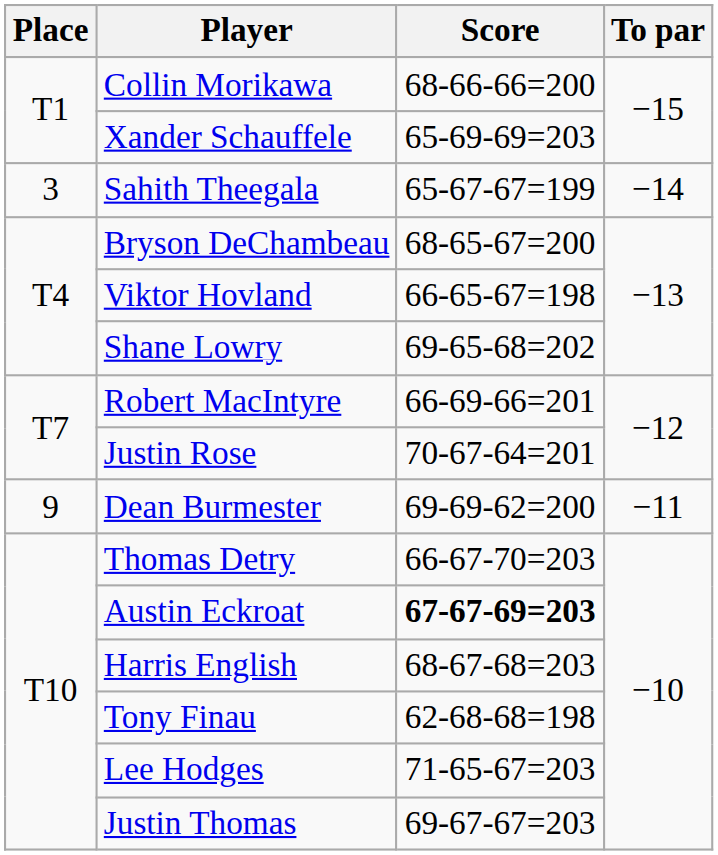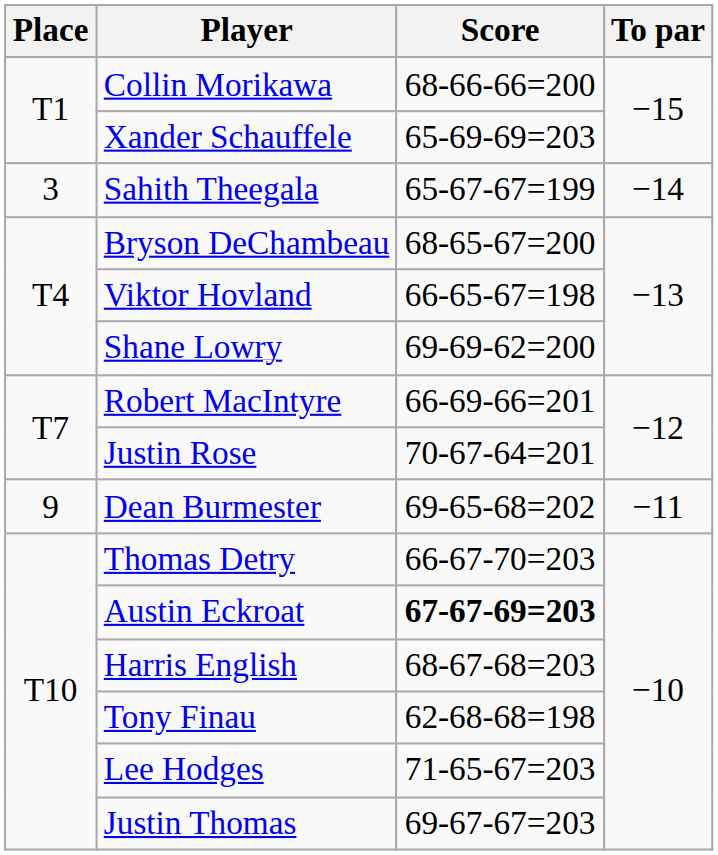Shane Lowry | Score: 69-65-68=202 -> 69-69-62=200
Dean Burmester | Score: 69-69-62=200 -> 69-65-68=202
